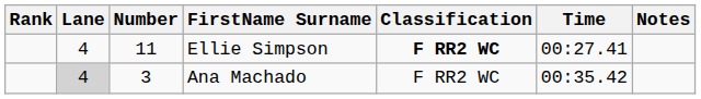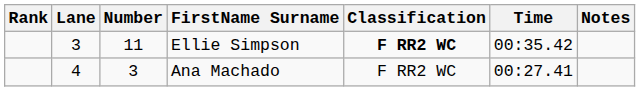Ellie Simpson | Lane: 4 -> 3
Ellie Simpson | Time: 00:27.41 -> 00:35.42
Ana Machado | Lane: lightgrey background -> no background
Ana Machado | Time: 00:35.42 -> 00:27.41
